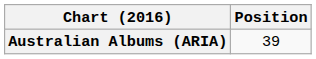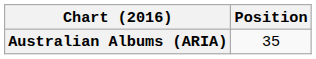Australian Albums (ARIA) | Position: 39 -> 35
